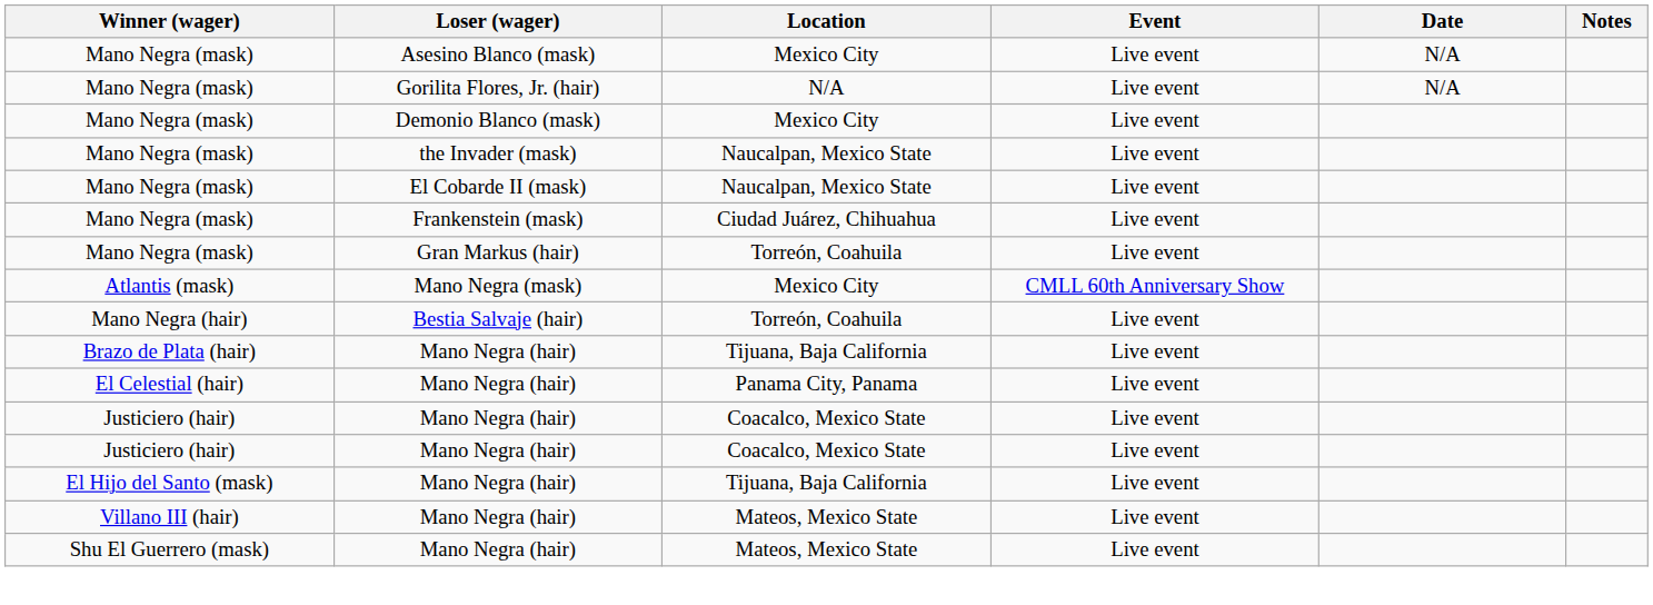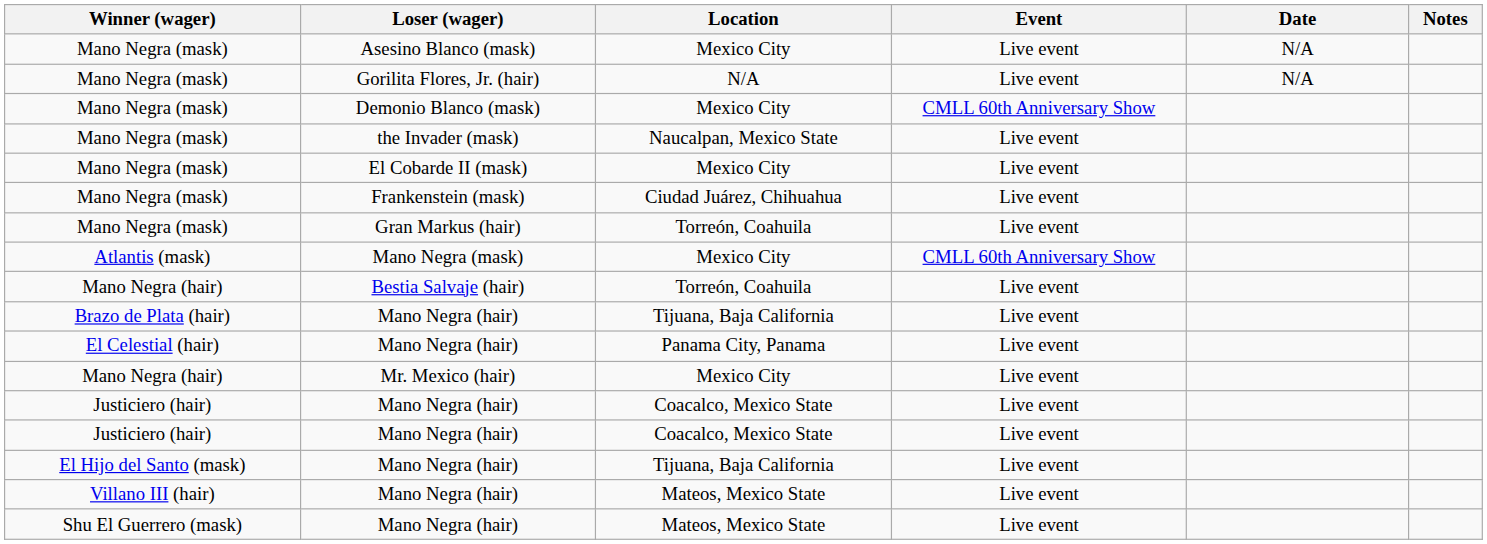Demonio Blanco (mask) | Event: Live event -> CMLL 60th Anniversary Show
El Cobarde II (mask) | Location: Naucalpan, Mexico State -> Mexico City
+ row: Mano Negra (hair) | Mr. Mexico (hair) | Mexico City | Live event
